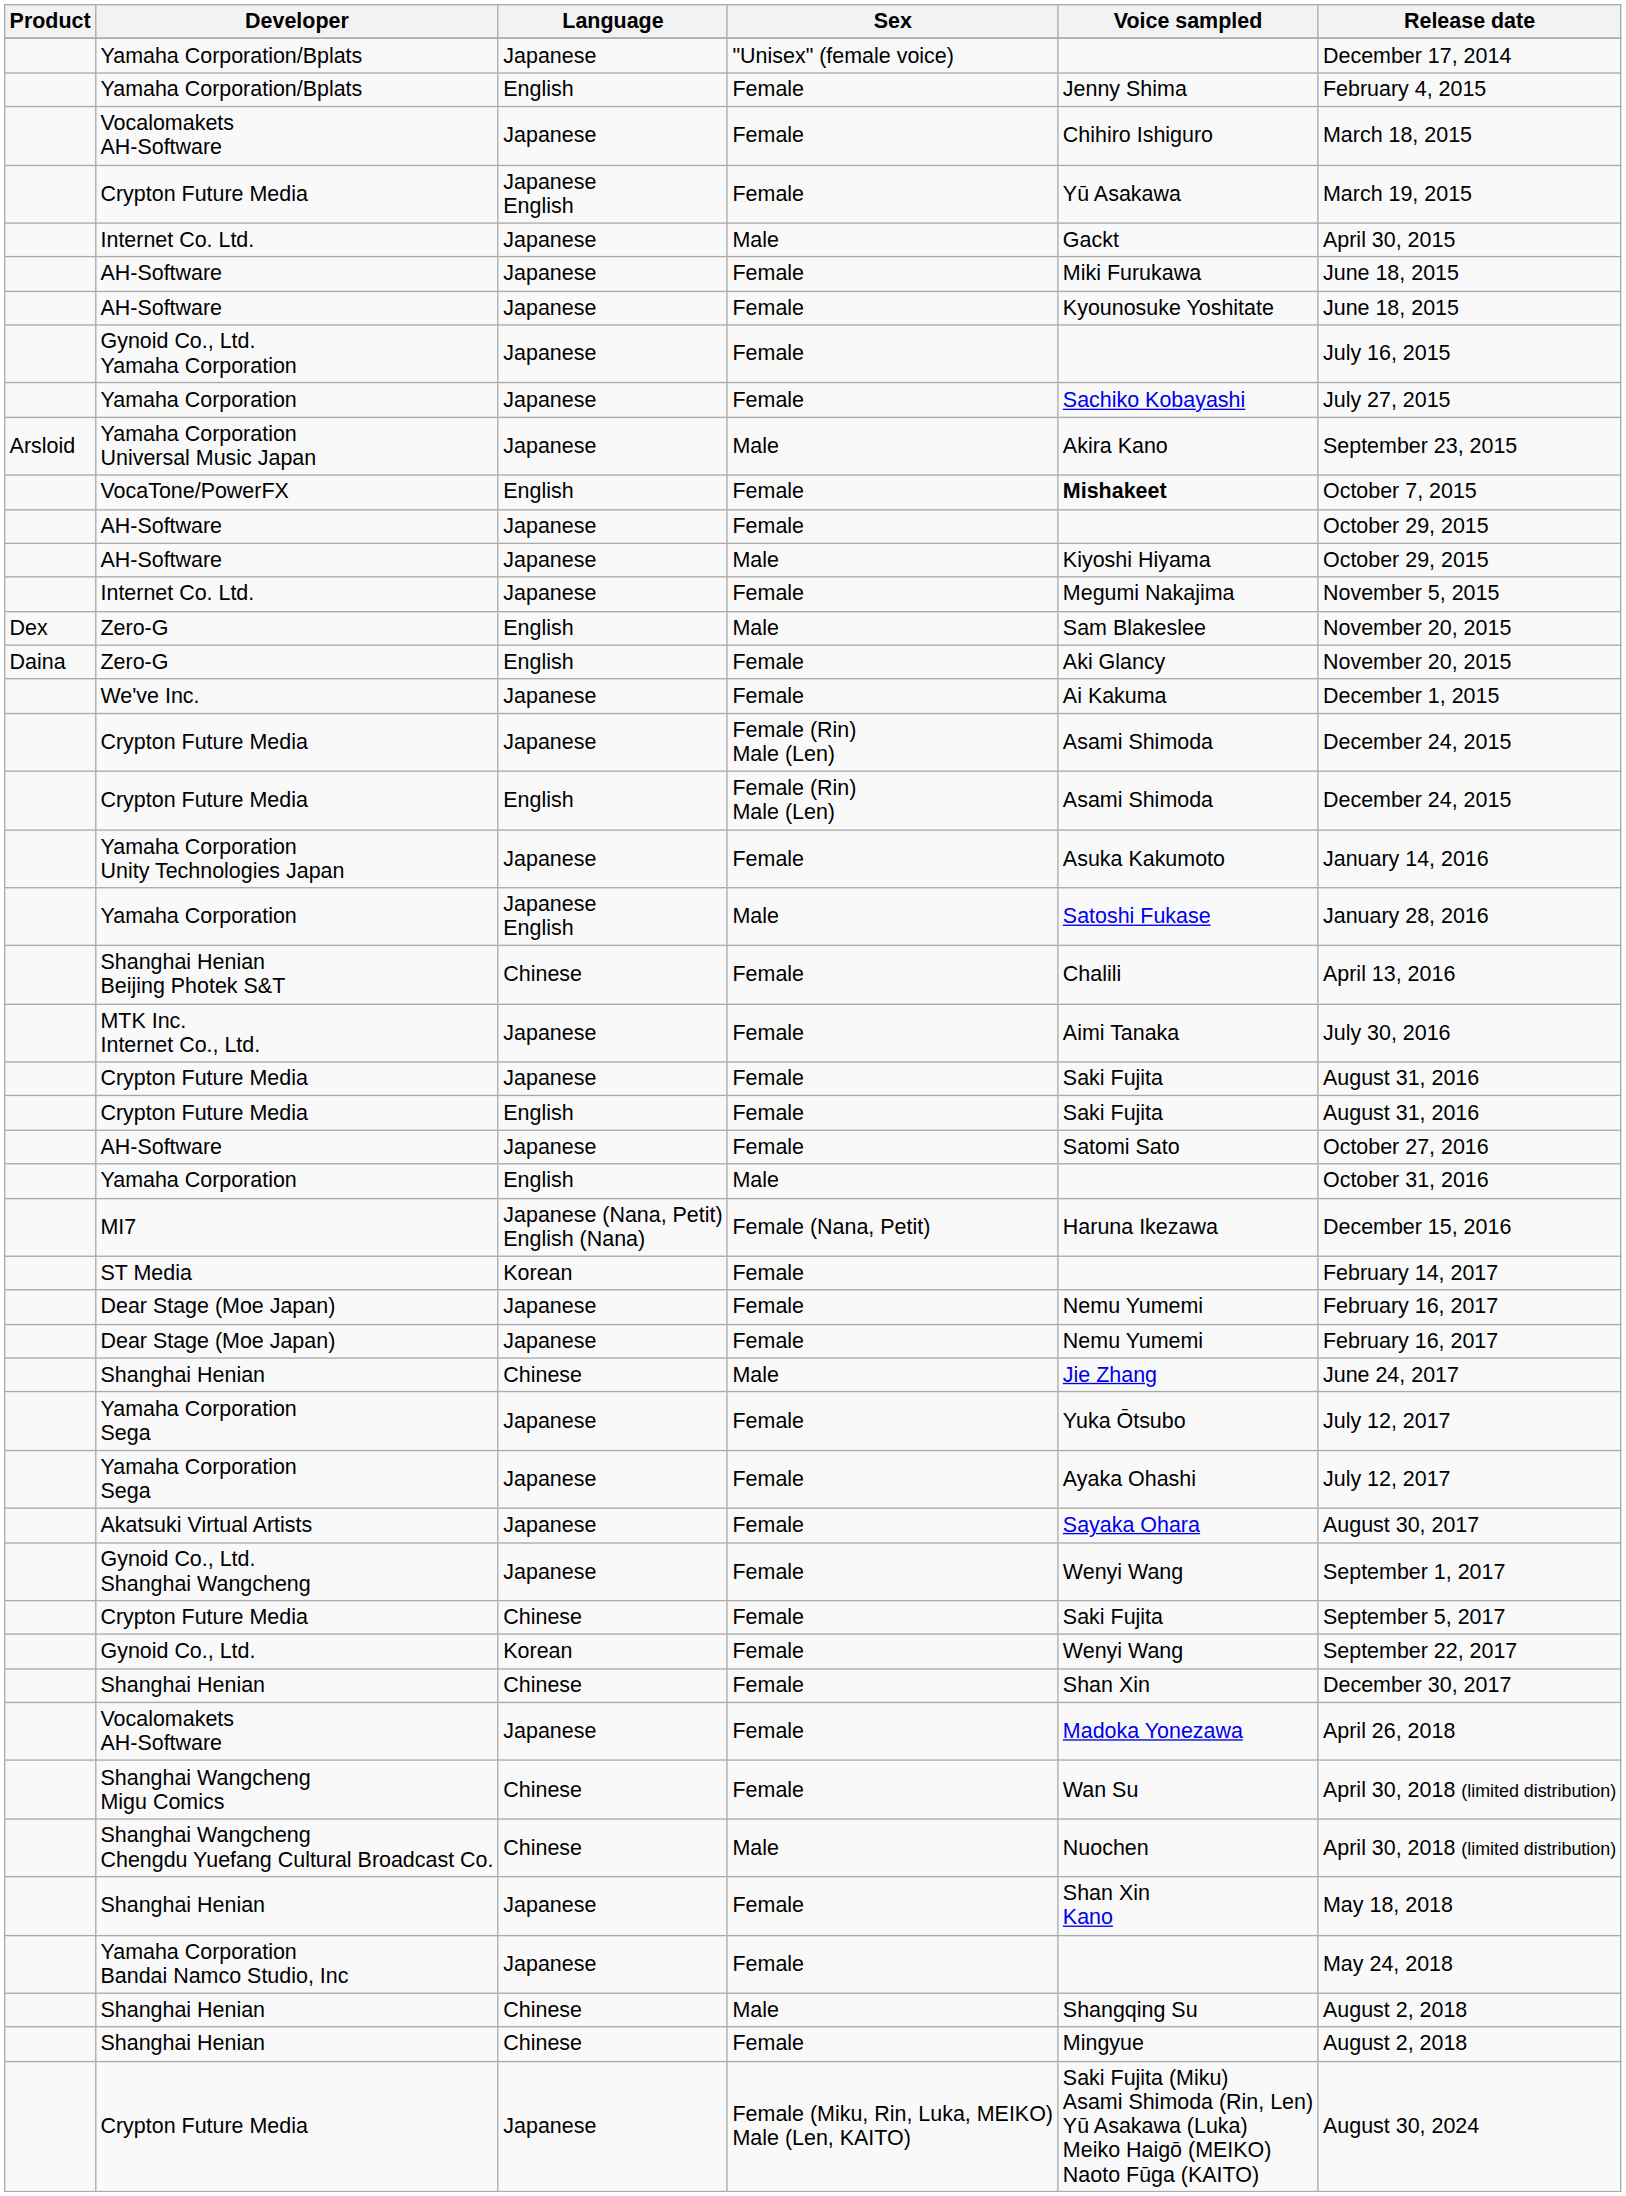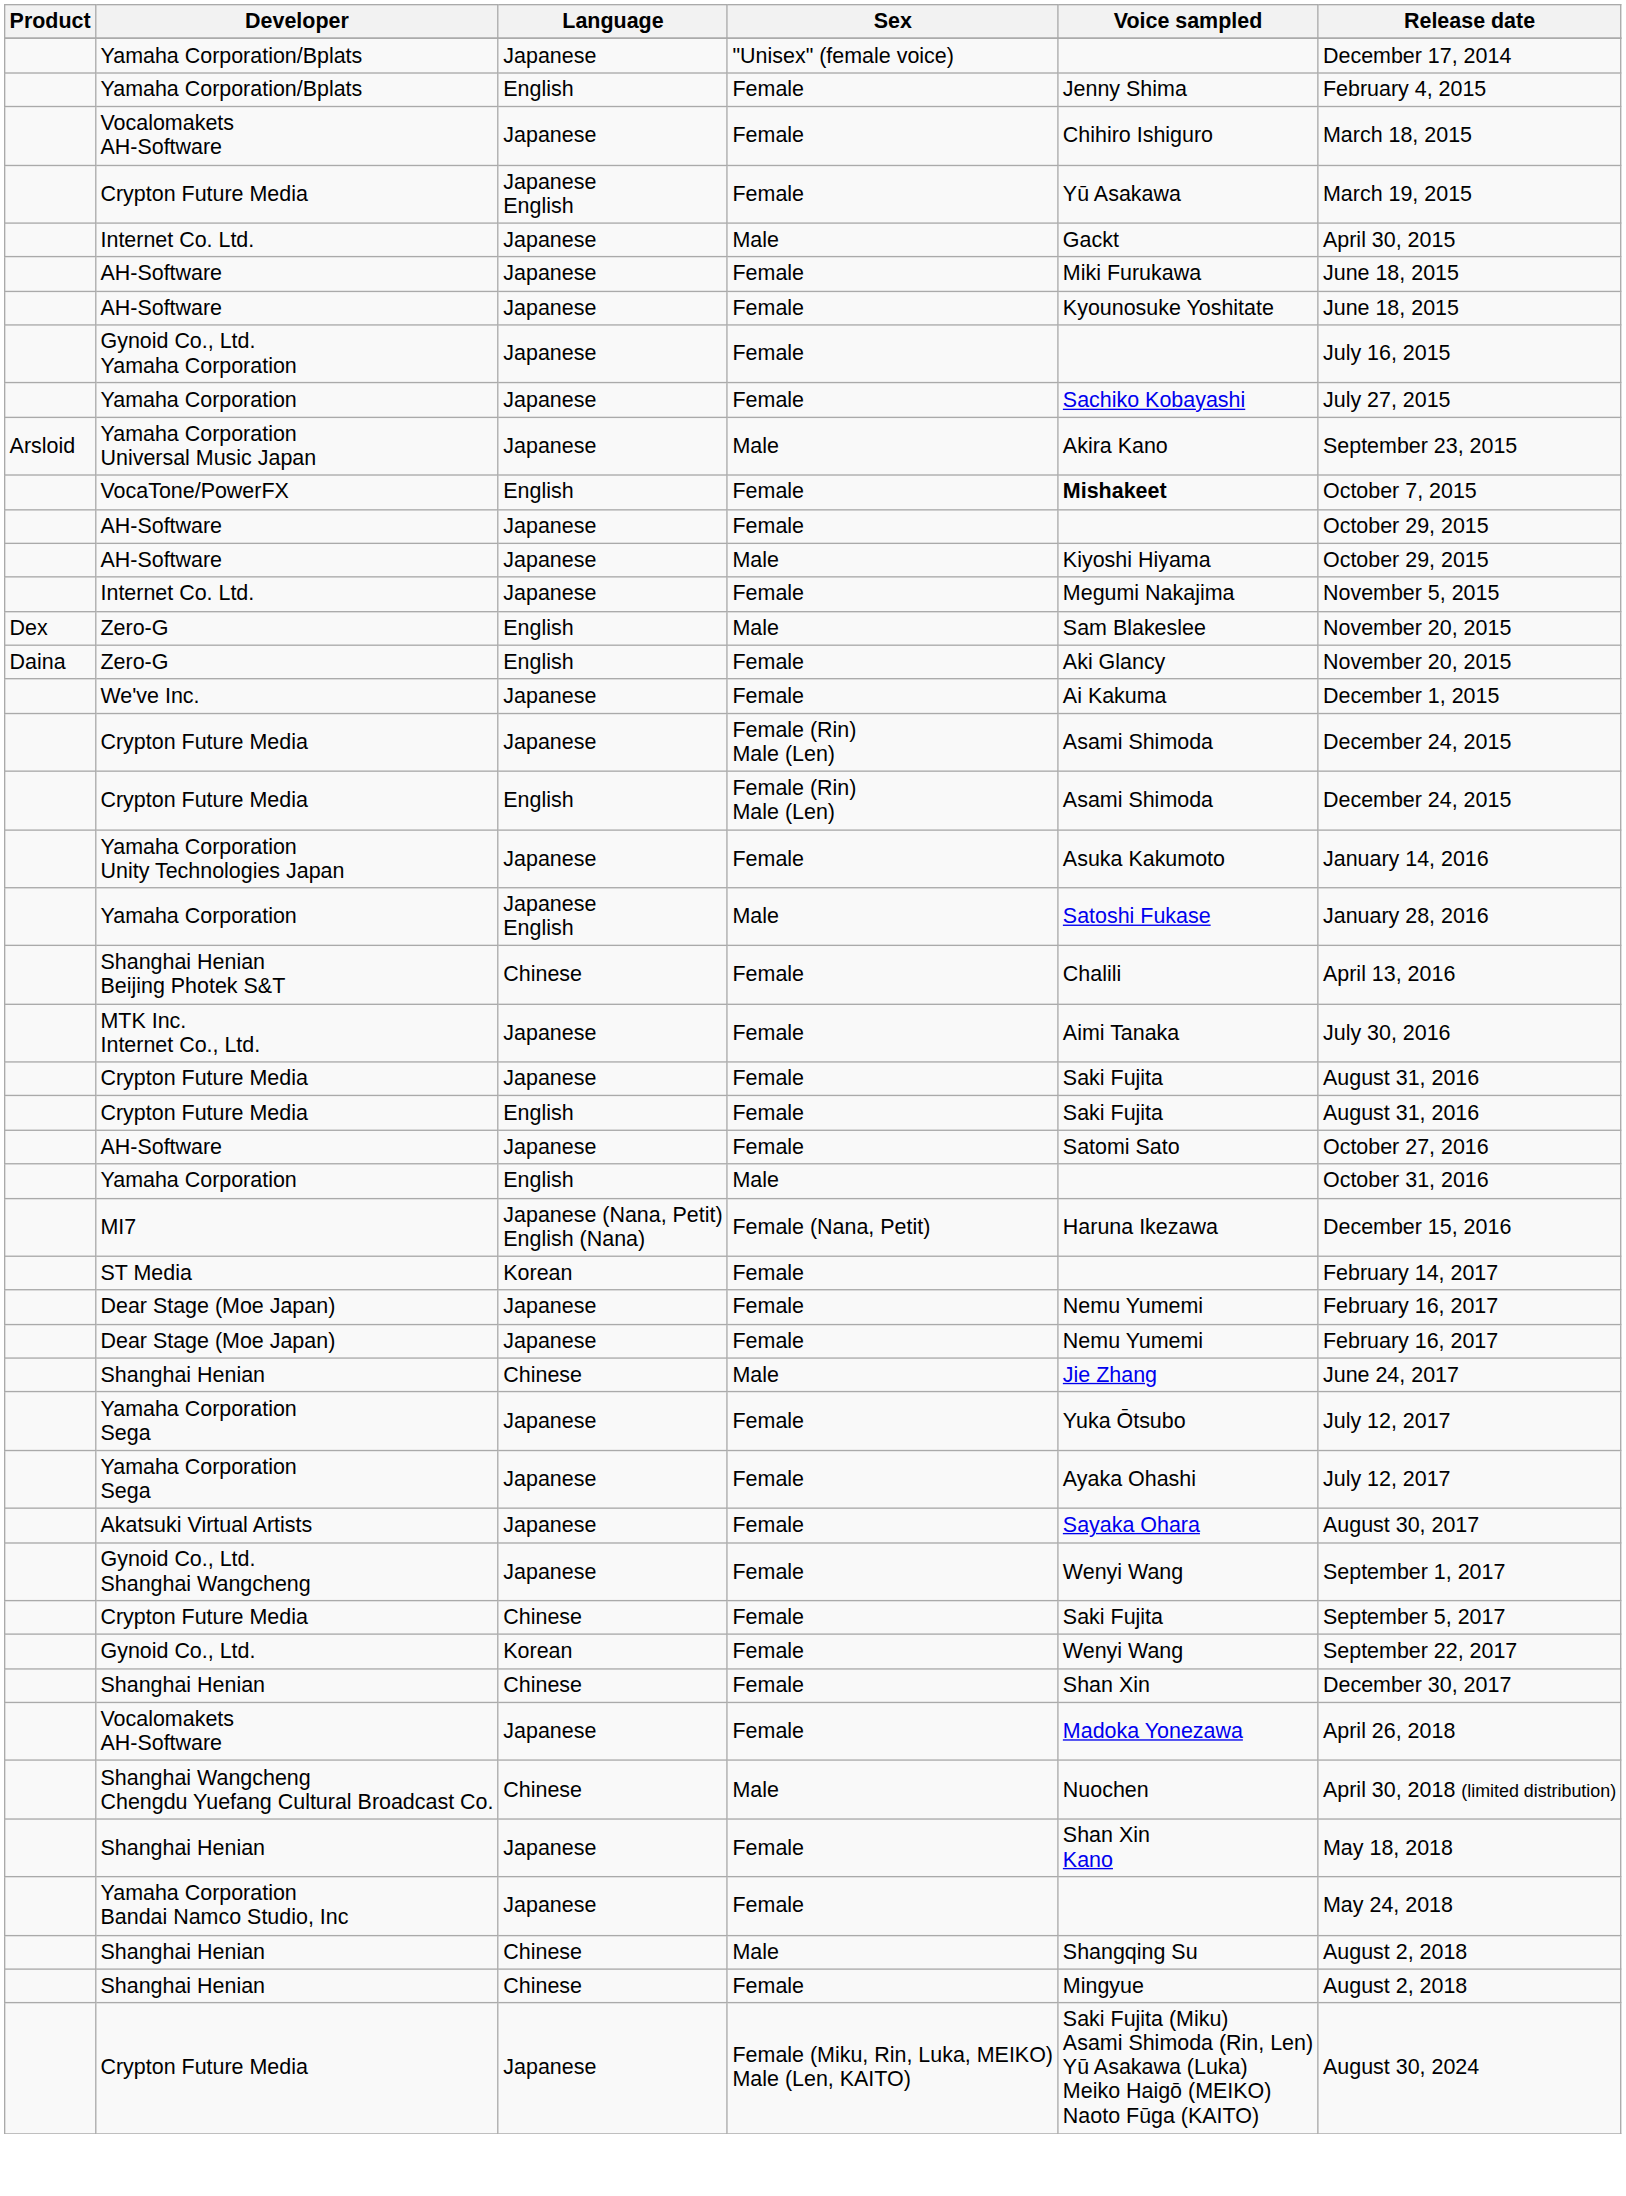- row: Shanghai Wangcheng Migu Comics | Chinese | Female | Wan Su | April 30, 2018 (limited distribution)
